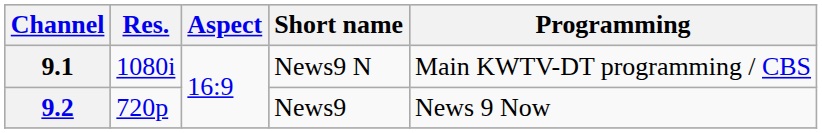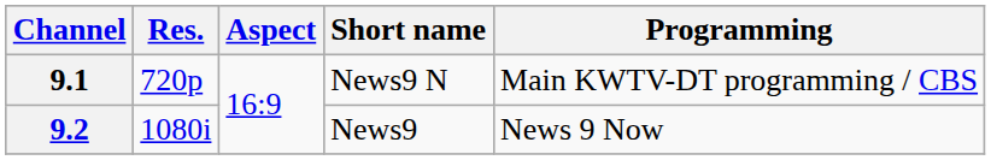9.1 | Res.: 1080i -> 720p
9.2 | Res.: 720p -> 1080i
